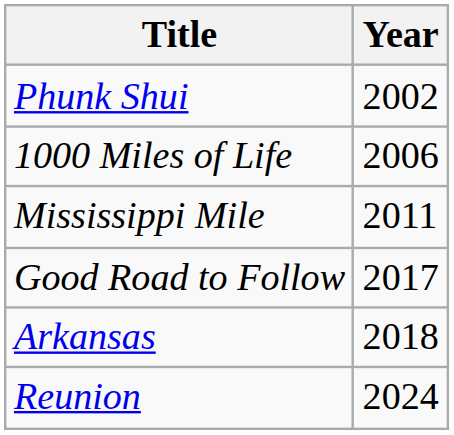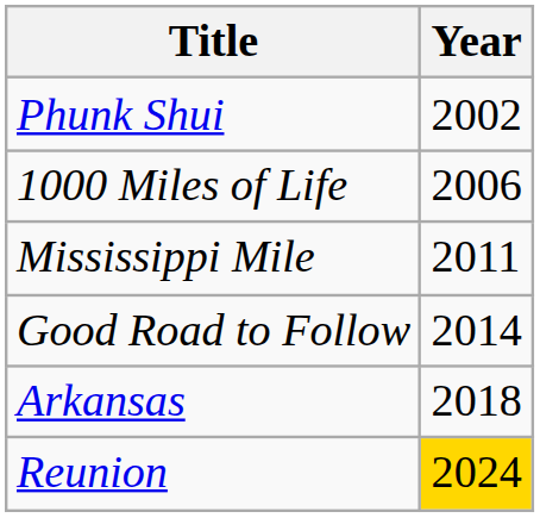Good Road to Follow | Year: 2017 -> 2014
Reunion | Year: no background -> gold background
